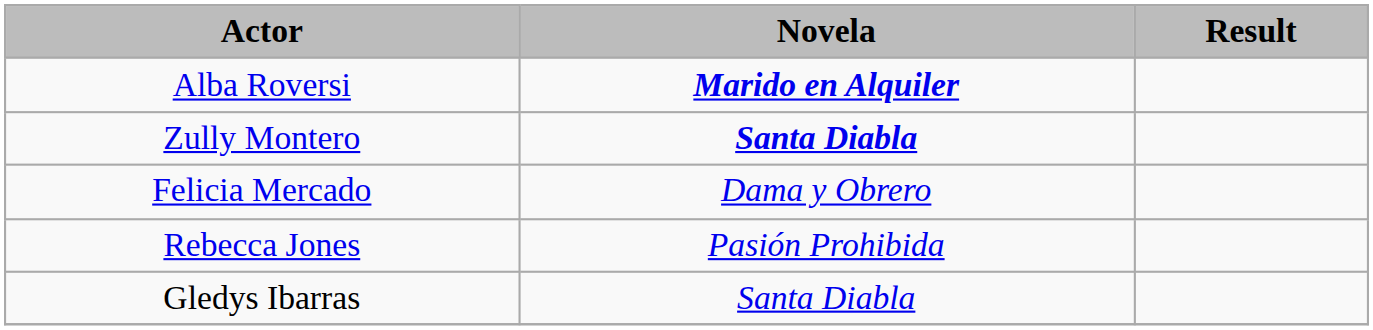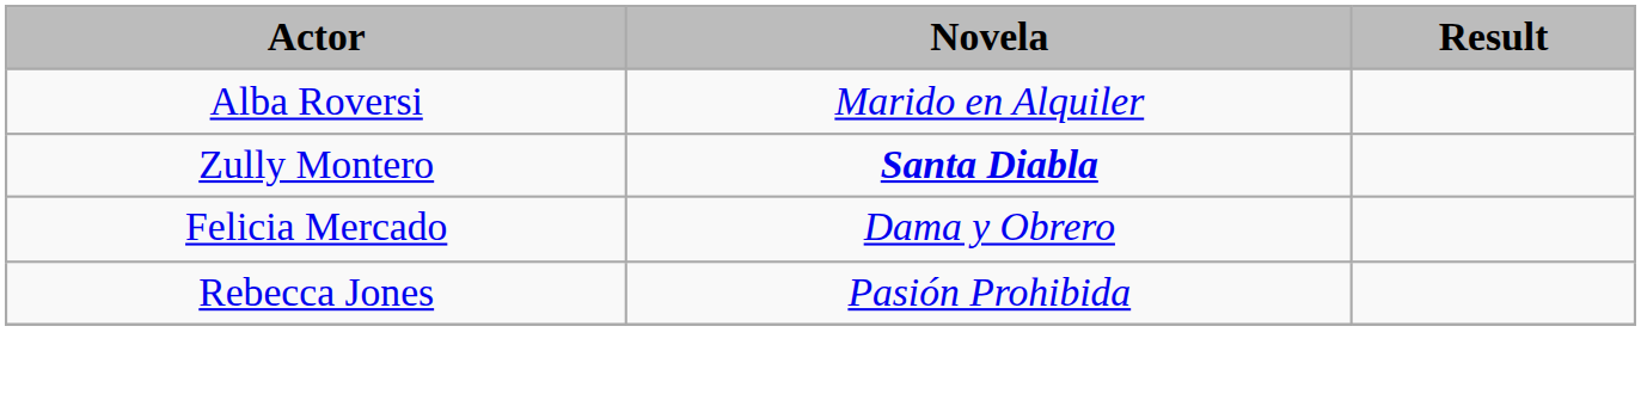Alba Roversi | Novela: bold -> normal
- row: Gledys Ibarras | Santa Diabla
